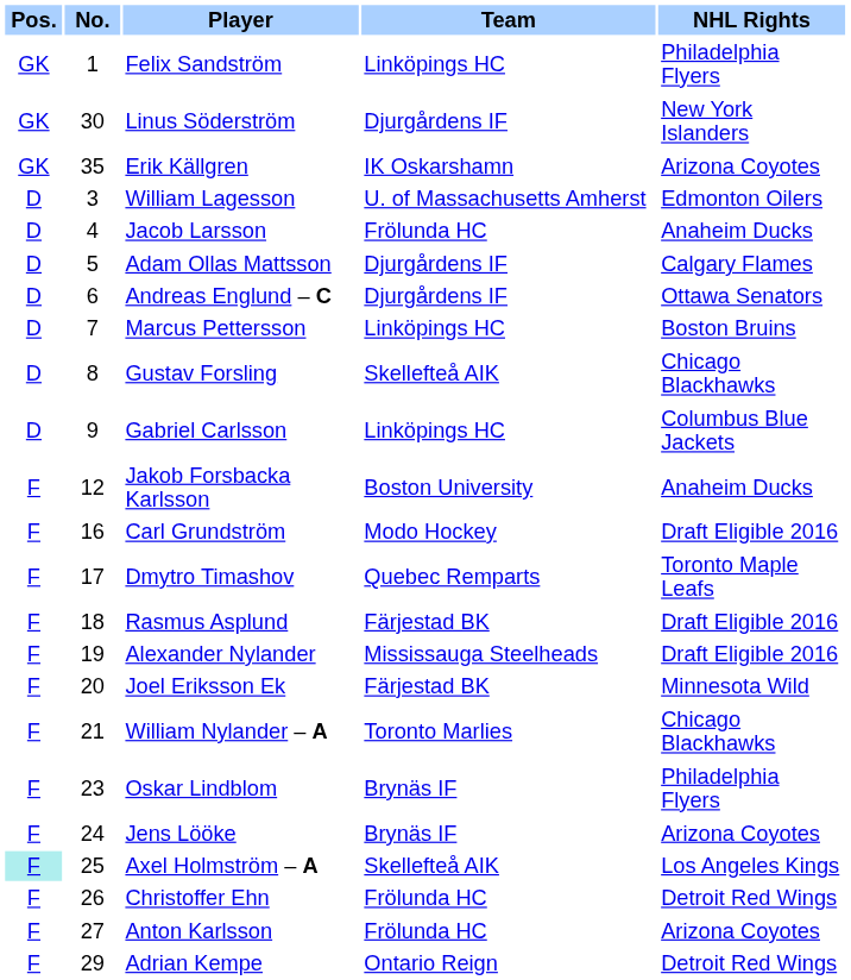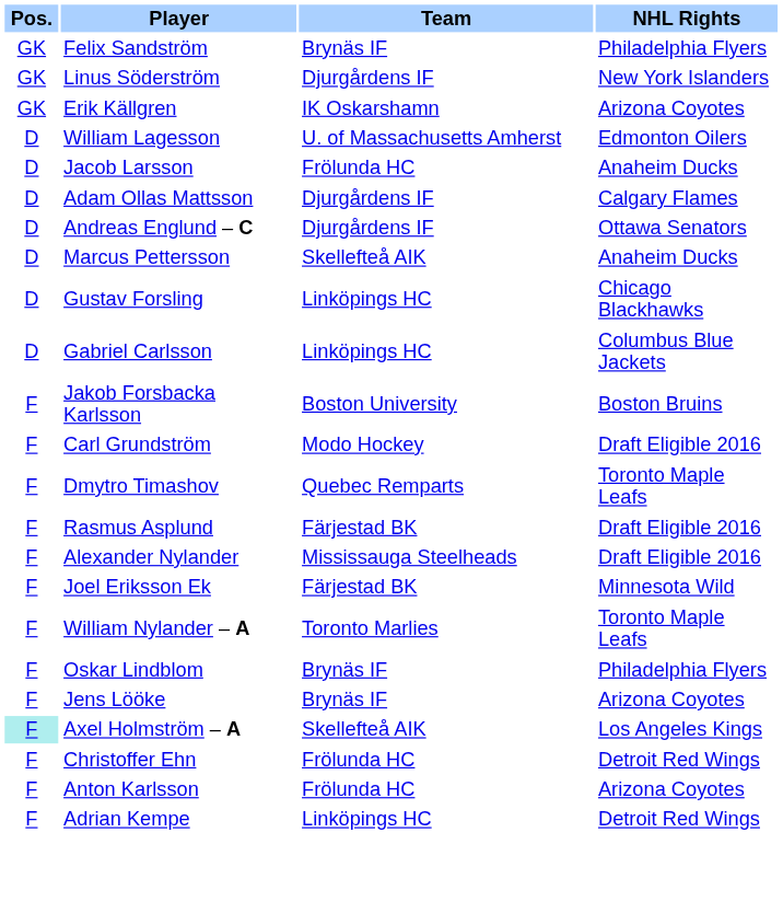- column: No. | 1 | 30 | 35 | 3 | 4 | 5 | 6 | 7 | 8 | 9 | 12 | 16 | 17 | 18 | 19 | 20 | 21 | 23 | 24 | 25 | 26 | 27 | 29
Felix Sandström | Team: Linköpings HC -> Brynäs IF
Marcus Pettersson | Team: Linköpings HC -> Skellefteå AIK
Marcus Pettersson | NHL Rights: Boston Bruins -> Anaheim Ducks
Gustav Forsling | Team: Skellefteå AIK -> Linköpings HC
Jakob Forsbacka Karlsson | NHL Rights: Anaheim Ducks -> Boston Bruins
William Nylander – A | NHL Rights: Chicago Blackhawks -> Toronto Maple Leafs
Adrian Kempe | Team: Ontario Reign -> Linköpings HC
